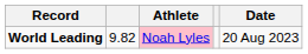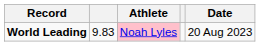World Leading | column 2: 9.82 -> 9.83
